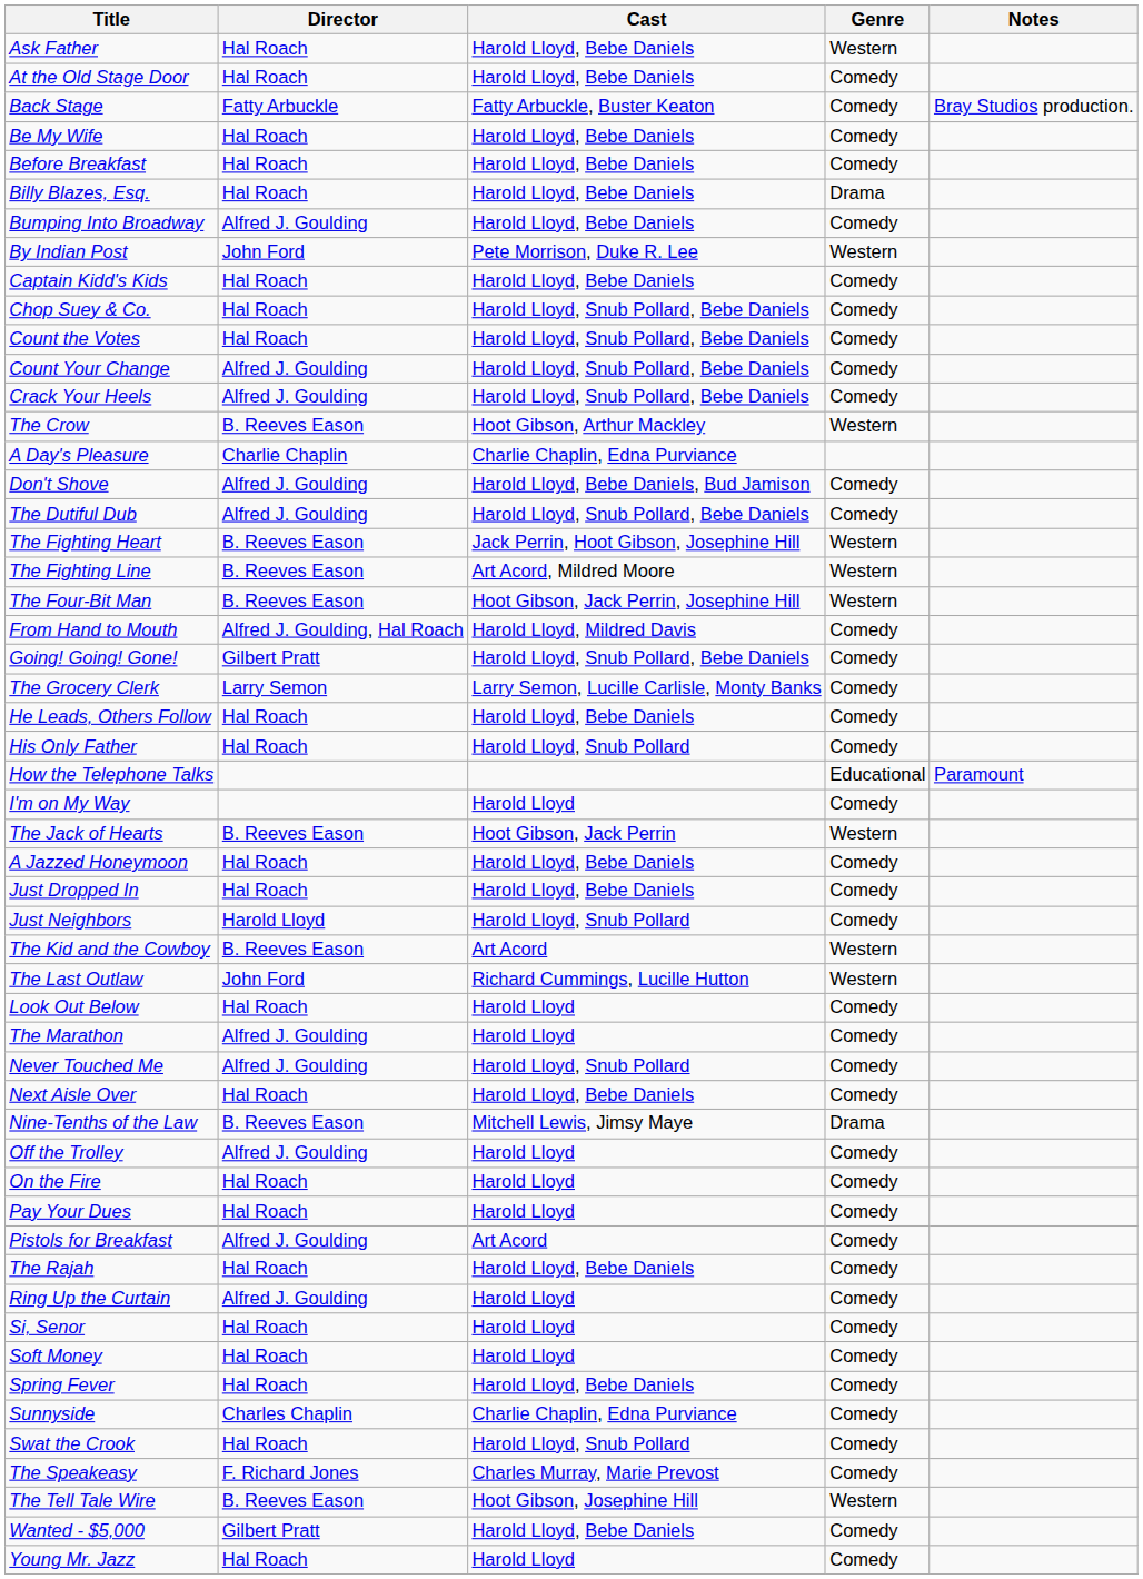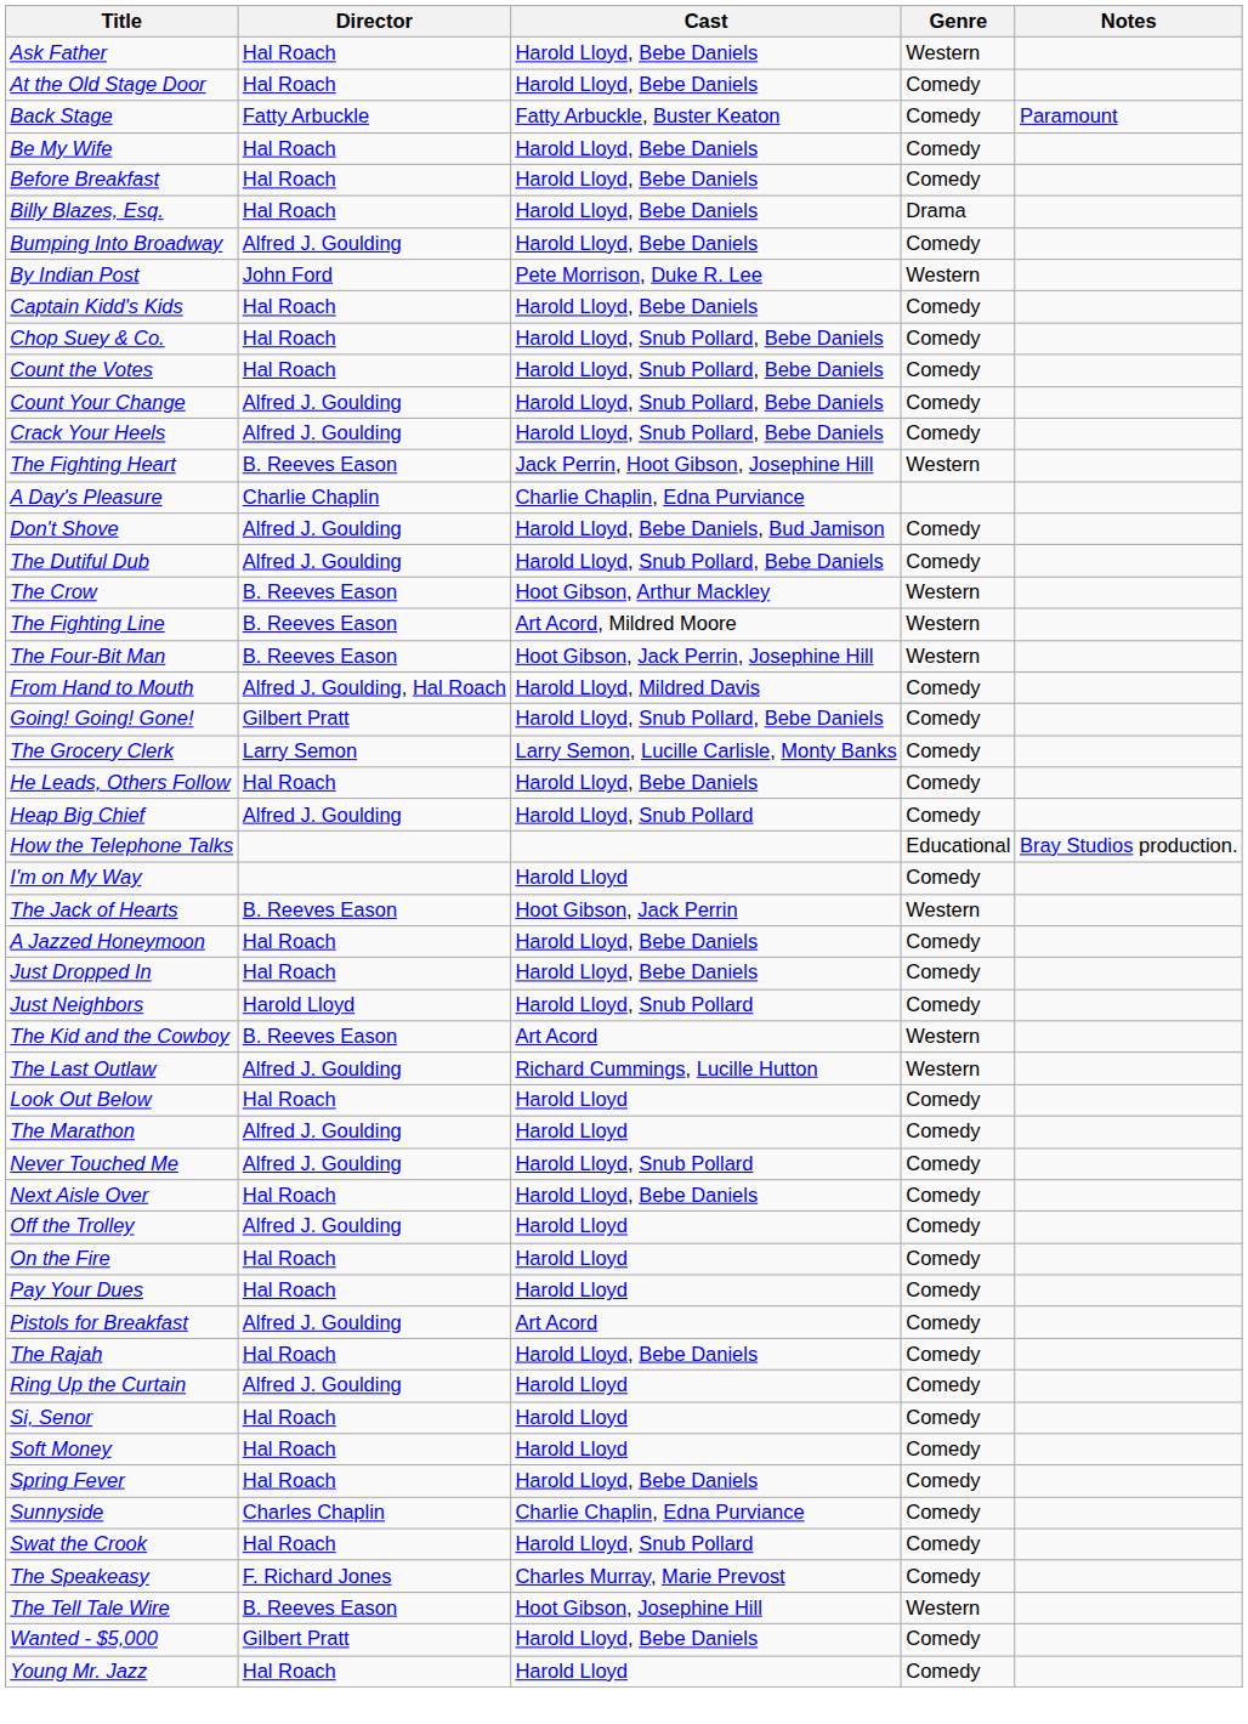Back Stage | Notes: Bray Studios production. -> Paramount
rows swapped: The Crow <-> The Fighting Heart
+ row: Heap Big Chief | Alfred J. Goulding | Harold Lloyd, Snub Pollard | Comedy
- row: His Only Father | Hal Roach | Harold Lloyd, Snub Pollard | Comedy
How the Telephone Talks | Notes: Paramount -> Bray Studios production.
The Last Outlaw | Director: John Ford -> Alfred J. Goulding
- row: Nine-Tenths of the Law | B. Reeves Eason | Mitchell Lewis, Jimsy Maye | Drama
